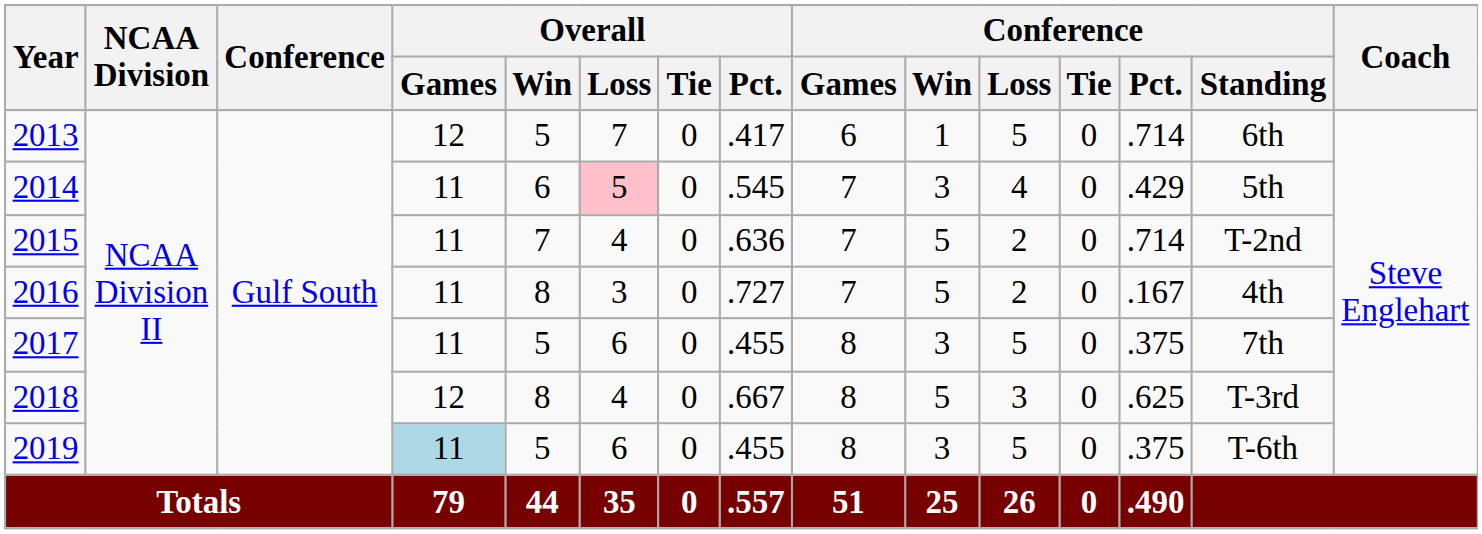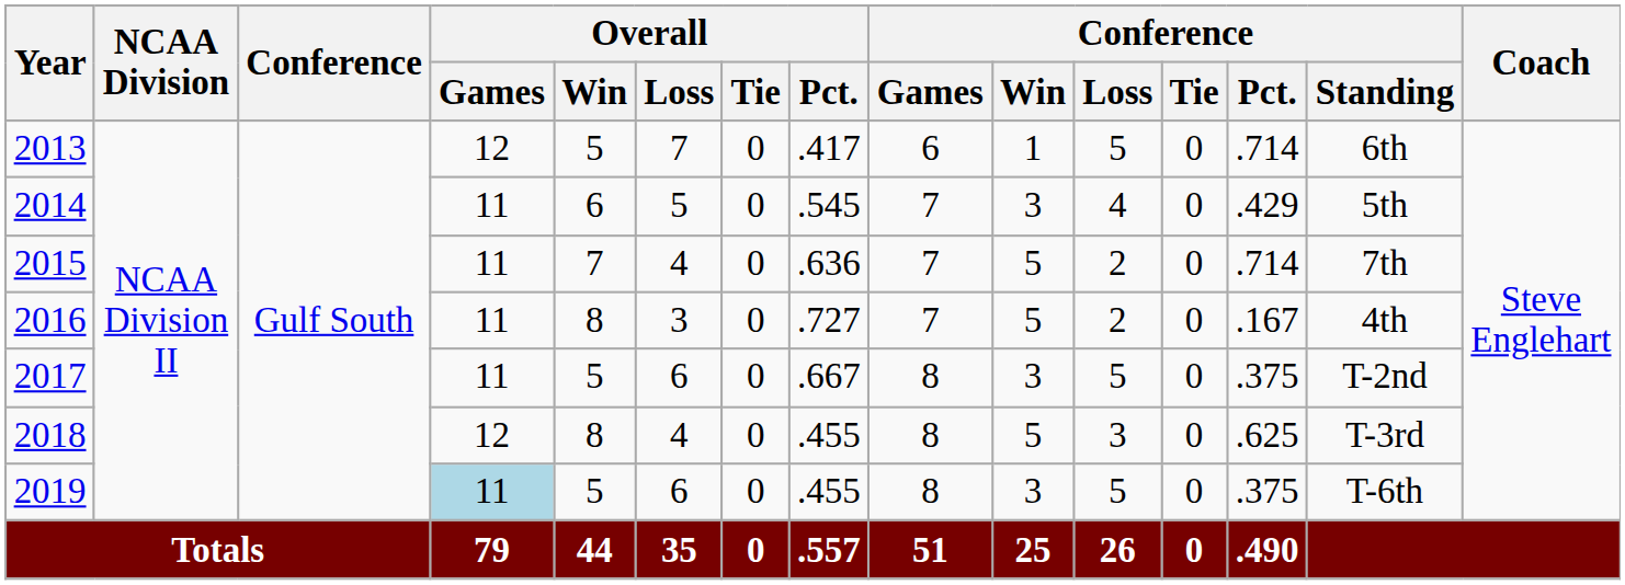2014 | Overall / Loss: pink background -> no background
2015 | Conference / Standing: T-2nd -> 7th
2017 | Overall / Pct.: .455 -> .667
2017 | Conference / Standing: 7th -> T-2nd
2018 | Overall / Pct.: .667 -> .455
